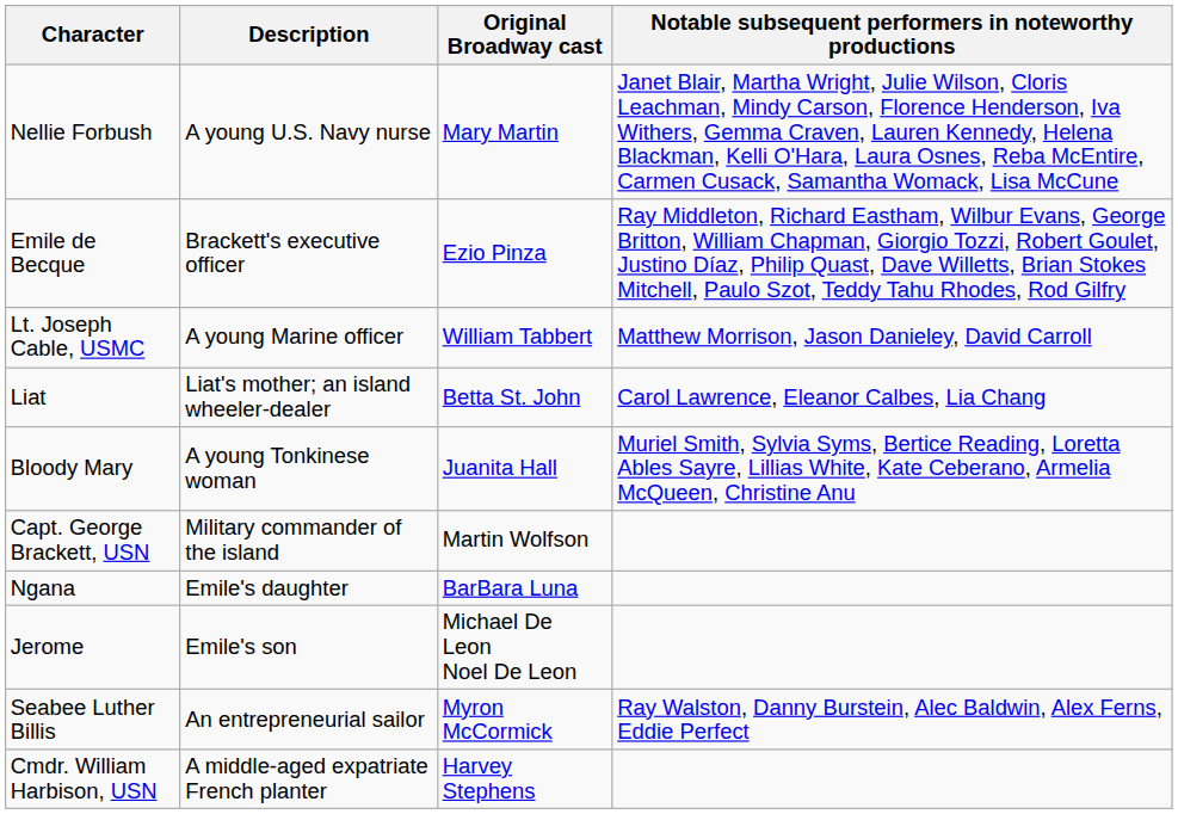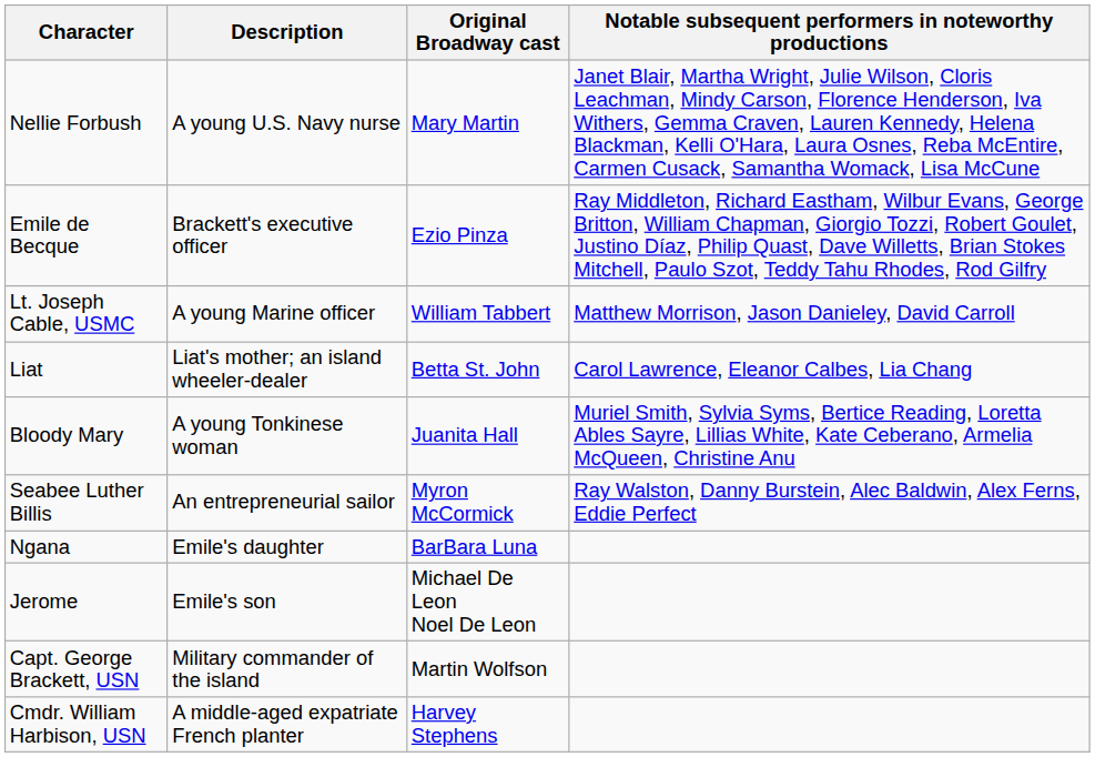rows swapped: Seabee Luther Billis <-> Capt. George Brackett, USN
